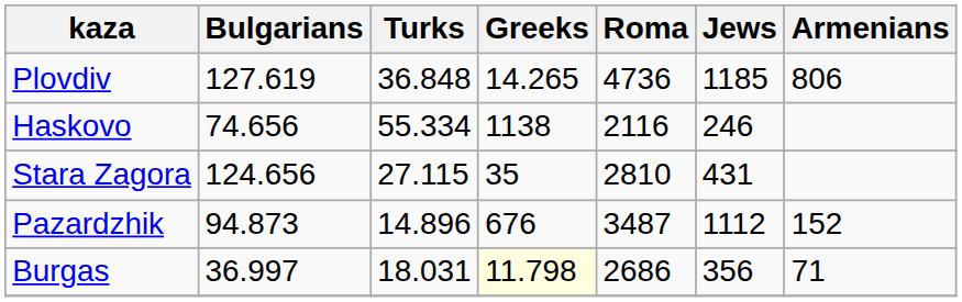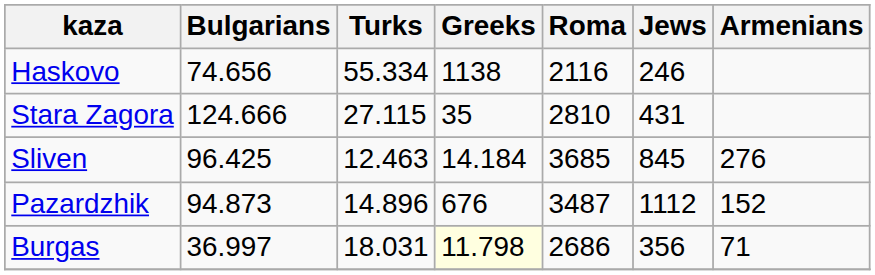- row: Plovdiv | 127.619 | 36.848 | 14.265 | 4736 | 1185 | 806
Stara Zagora | Bulgarians: 124.656 -> 124.666
+ row: Sliven | 96.425 | 12.463 | 14.184 | 3685 | 845 | 276
